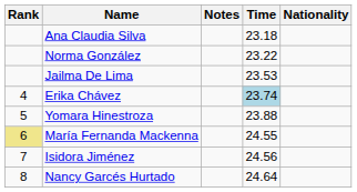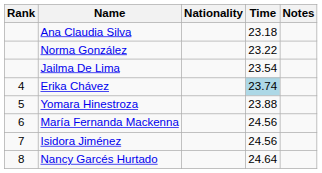columns swapped: Nationality <-> Notes
Jailma De Lima | Time: 23.53 -> 23.54
María Fernanda Mackenna | Rank: khaki background -> no background
María Fernanda Mackenna | Time: 24.55 -> 24.56
